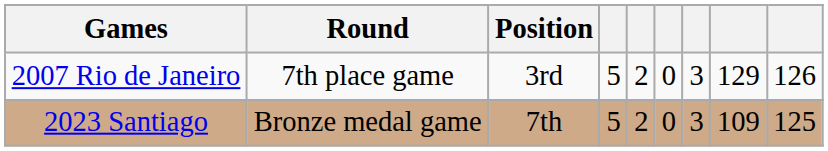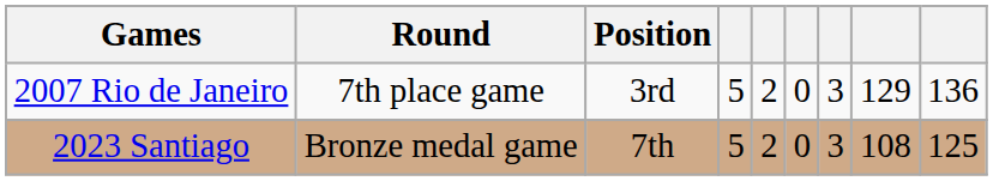2007 Rio de Janeiro | column 9: 126 -> 136
2023 Santiago | column 8: 109 -> 108
